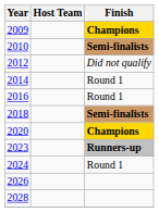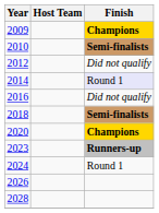2014 | Finish: no background -> lavender background
2016 | Finish: Round 1 -> Did not qualify
